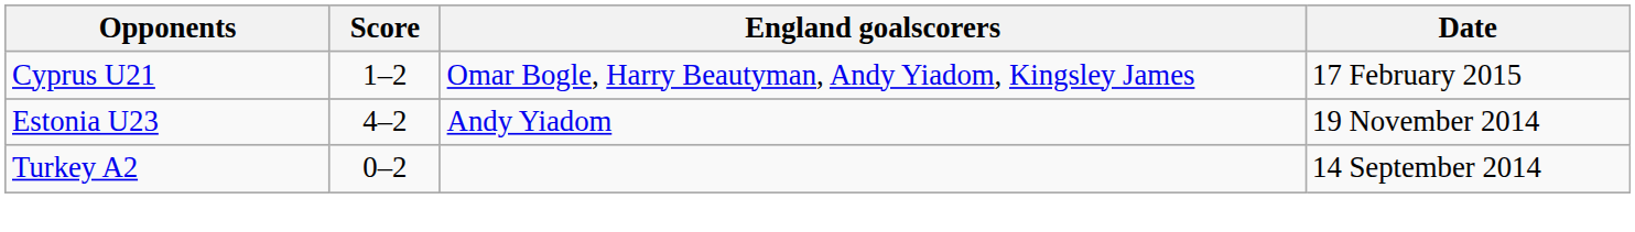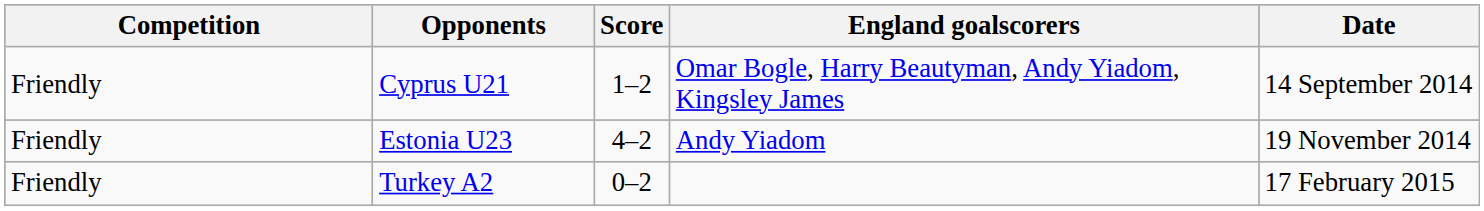+ column: Competition | Friendly | Friendly | Friendly
Cyprus U21 | Date: 17 February 2015 -> 14 September 2014
Turkey A2 | Date: 14 September 2014 -> 17 February 2015
